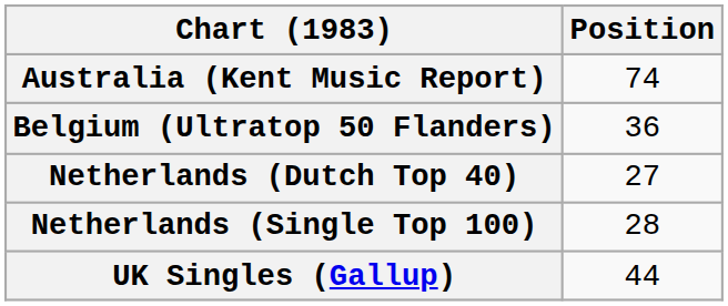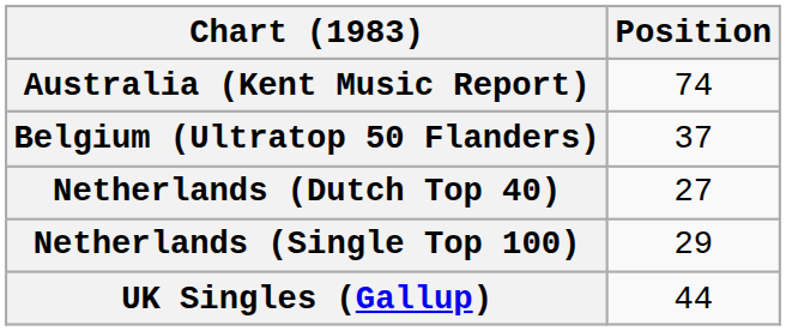Belgium (Ultratop 50 Flanders) | Position: 36 -> 37
Netherlands (Single Top 100) | Position: 28 -> 29
